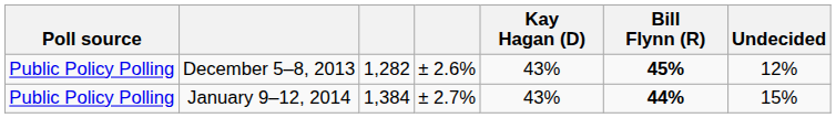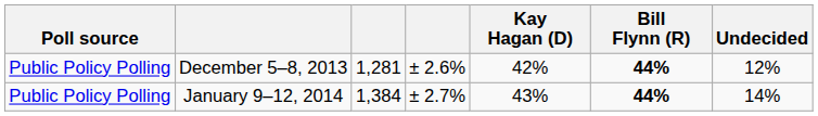December 5–8, 2013 | column 3: 1,282 -> 1,281
December 5–8, 2013 | Kay Hagan (D): 43% -> 42%
December 5–8, 2013 | Bill Flynn (R): 45% -> 44%
January 9–12, 2014 | Undecided: 15% -> 14%
